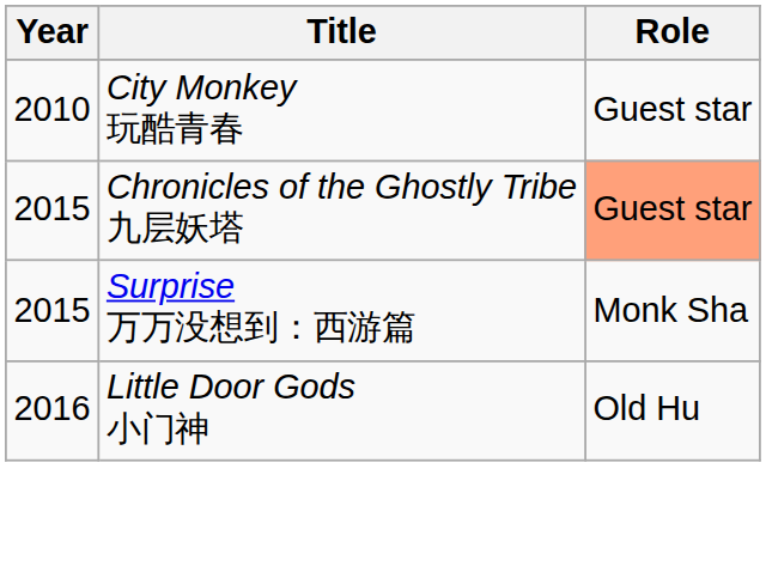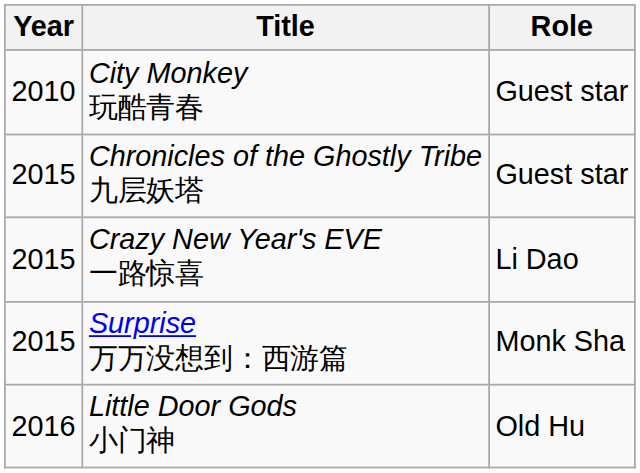Chronicles of the Ghostly Tribe 九层妖塔 | Role: lightsalmon background -> no background
+ row: 2015 | Crazy New Year's EVE 一路惊喜 | Li Dao
